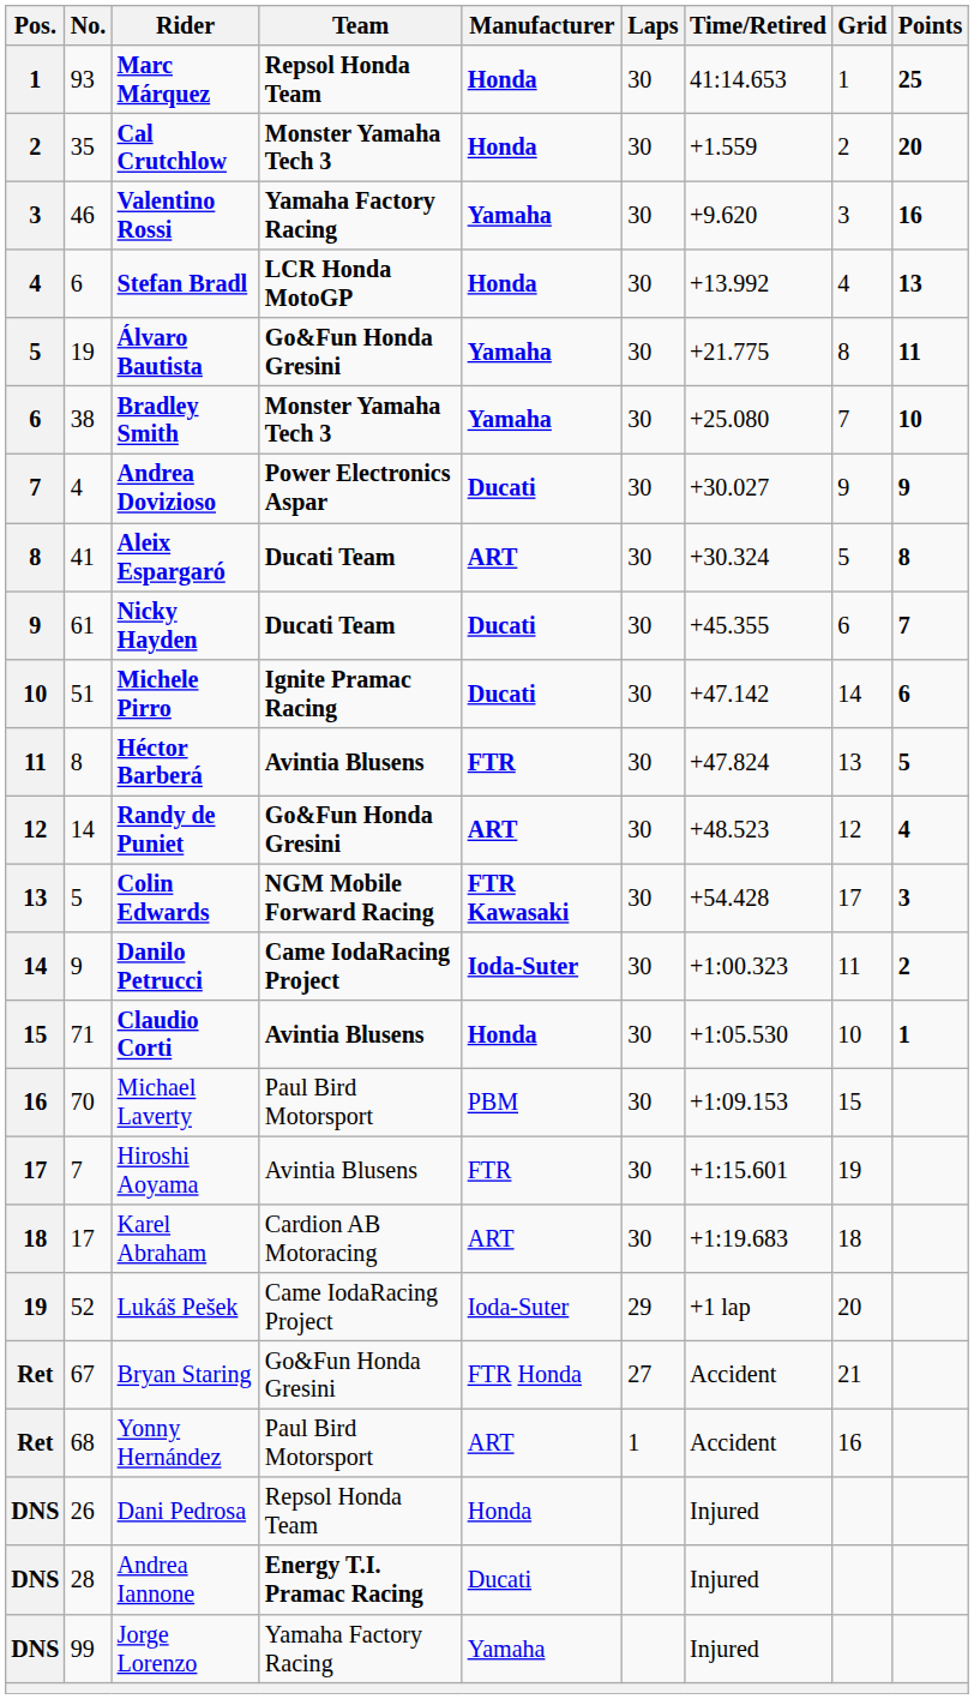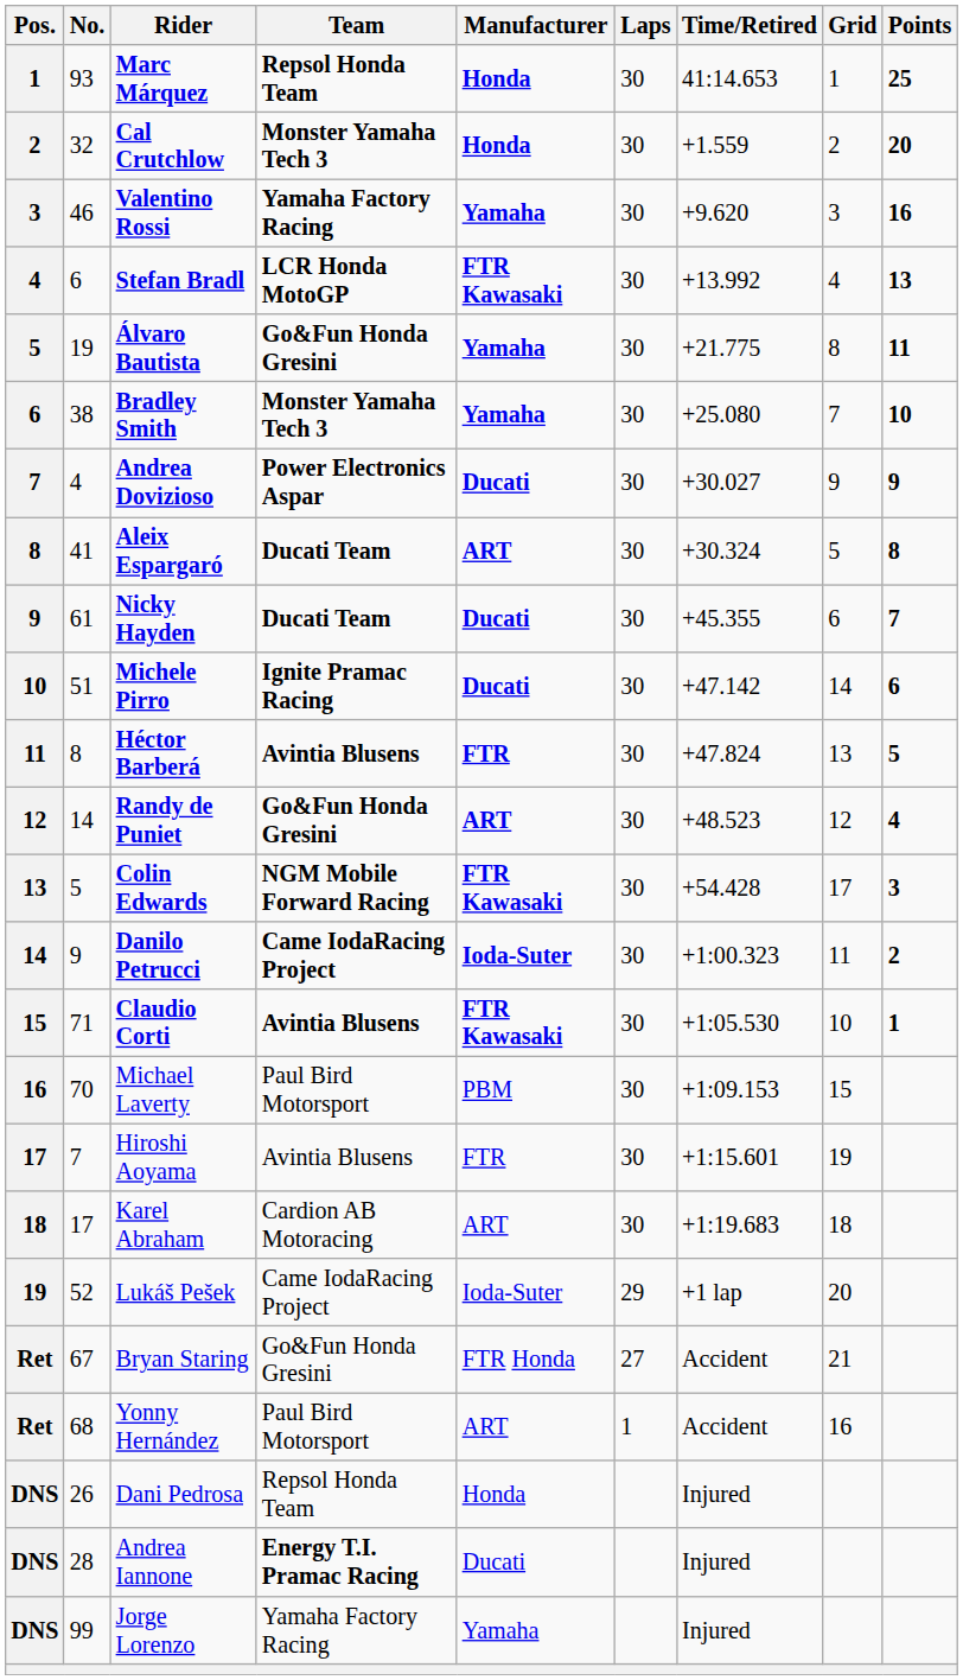Cal Crutchlow | No.: 35 -> 32
Stefan Bradl | Manufacturer: Honda -> FTR Kawasaki
Claudio Corti | Manufacturer: Honda -> FTR Kawasaki
